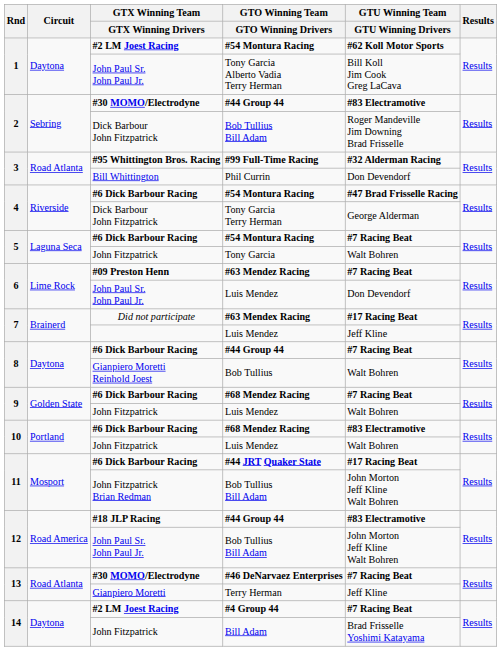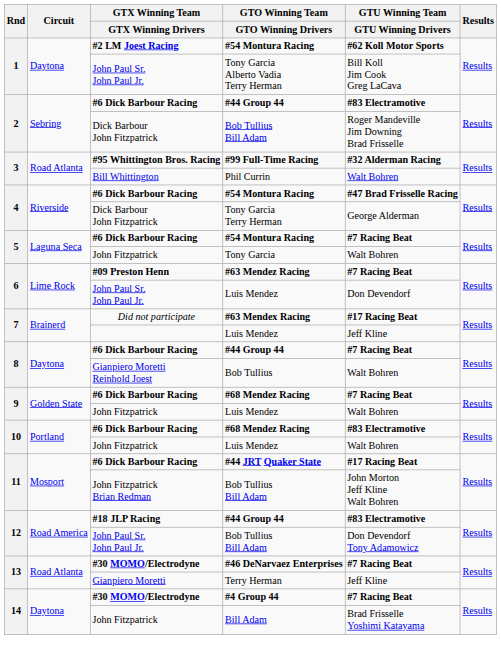2 / #44 Group 44 | GTX Winning Team / GTX Winning Drivers: #30 MOMO/Electrodyne -> #6 Dick Barbour Racing
Phil Currin | GTU Winning Team / GTU Winning Drivers: Don Devendorf -> Walt Bohren
12 / Bob Tullius Bill Adam | GTU Winning Team / GTU Winning Drivers: John Morton Jeff Kline Walt Bohren -> Don Devendorf Tony Adamowicz
#4 Group 44 | GTX Winning Team / GTX Winning Drivers: #2 LM Joest Racing -> #30 MOMO/Electrodyne
